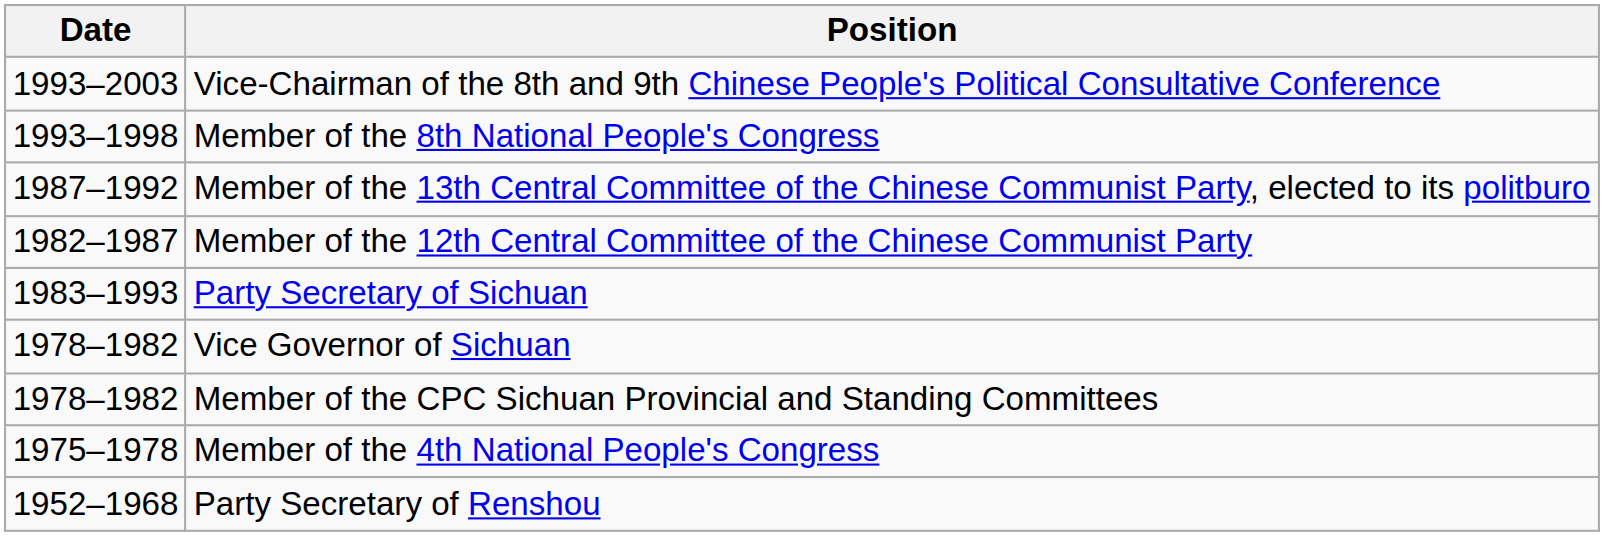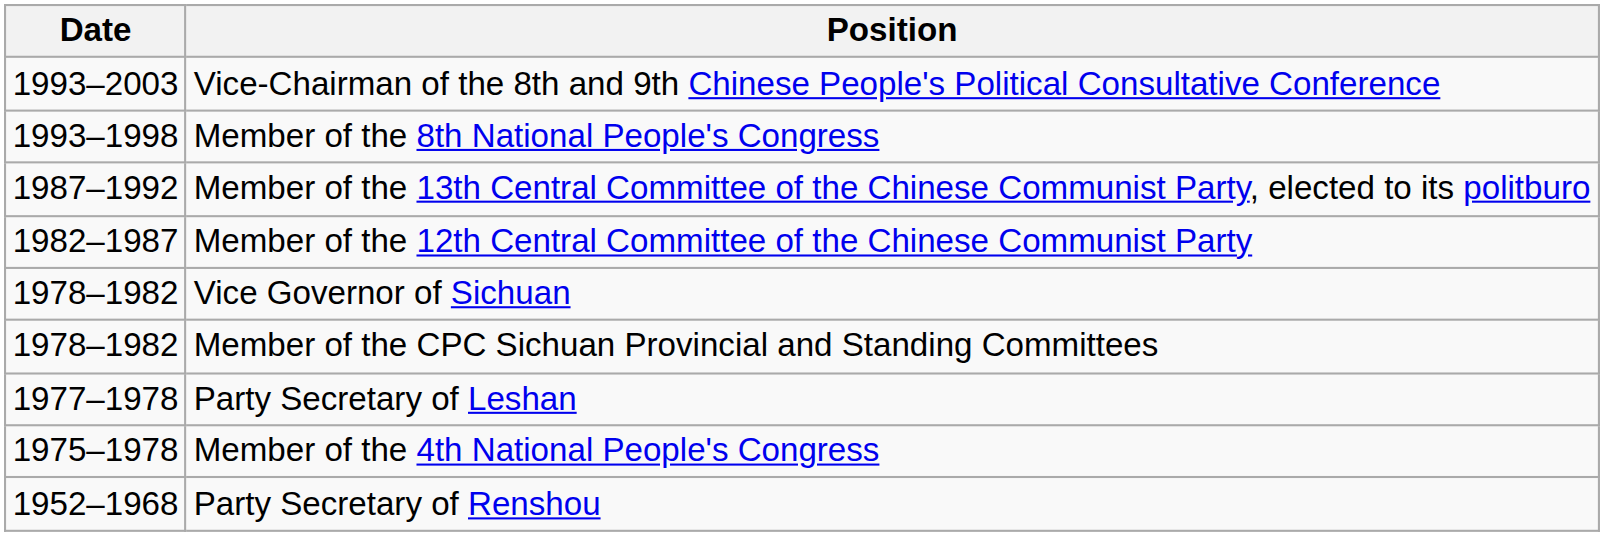- row: 1983–1993 | Party Secretary of Sichuan
+ row: 1977–1978 | Party Secretary of Leshan
